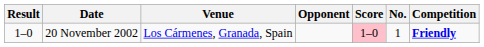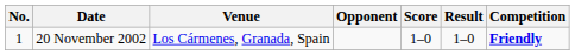columns swapped: No. <-> Result
20 November 2002 | Score: pink background -> no background
